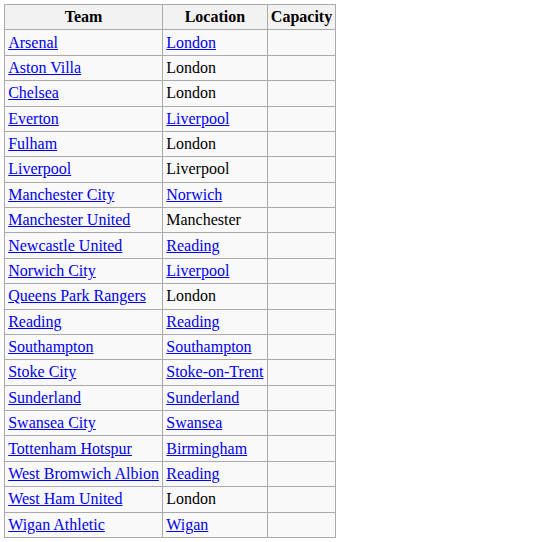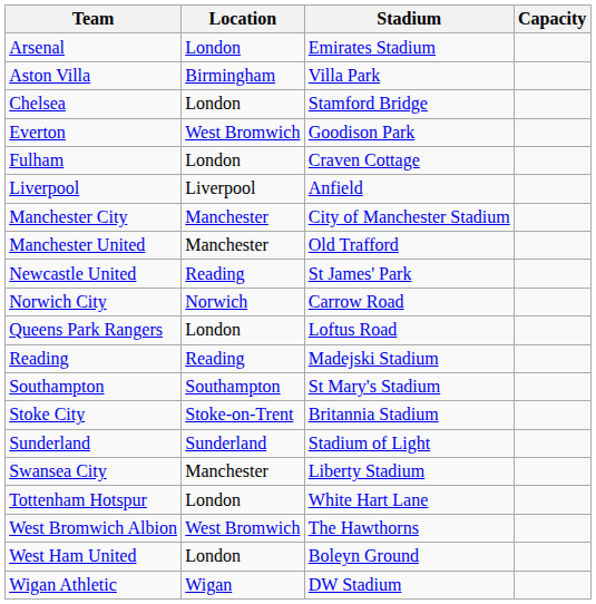+ column: Stadium | Emirates Stadium | Villa Park | Stamford Bridge | Goodison Park | Craven Cottage | Anfield | City of Manchester Stadium | Old Trafford | St James' Park | Carrow Road | Loftus Road | Madejski Stadium | St Mary's Stadium | Britannia Stadium | Stadium of Light | Liberty Stadium | White Hart Lane | The Hawthorns | Boleyn Ground | DW Stadium
Aston Villa | Location: London -> Birmingham
Everton | Location: Liverpool -> West Bromwich
Manchester City | Location: Norwich -> Manchester
Norwich City | Location: Liverpool -> Norwich
Swansea City | Location: Swansea -> Manchester
Tottenham Hotspur | Location: Birmingham -> London
West Bromwich Albion | Location: Reading -> West Bromwich
